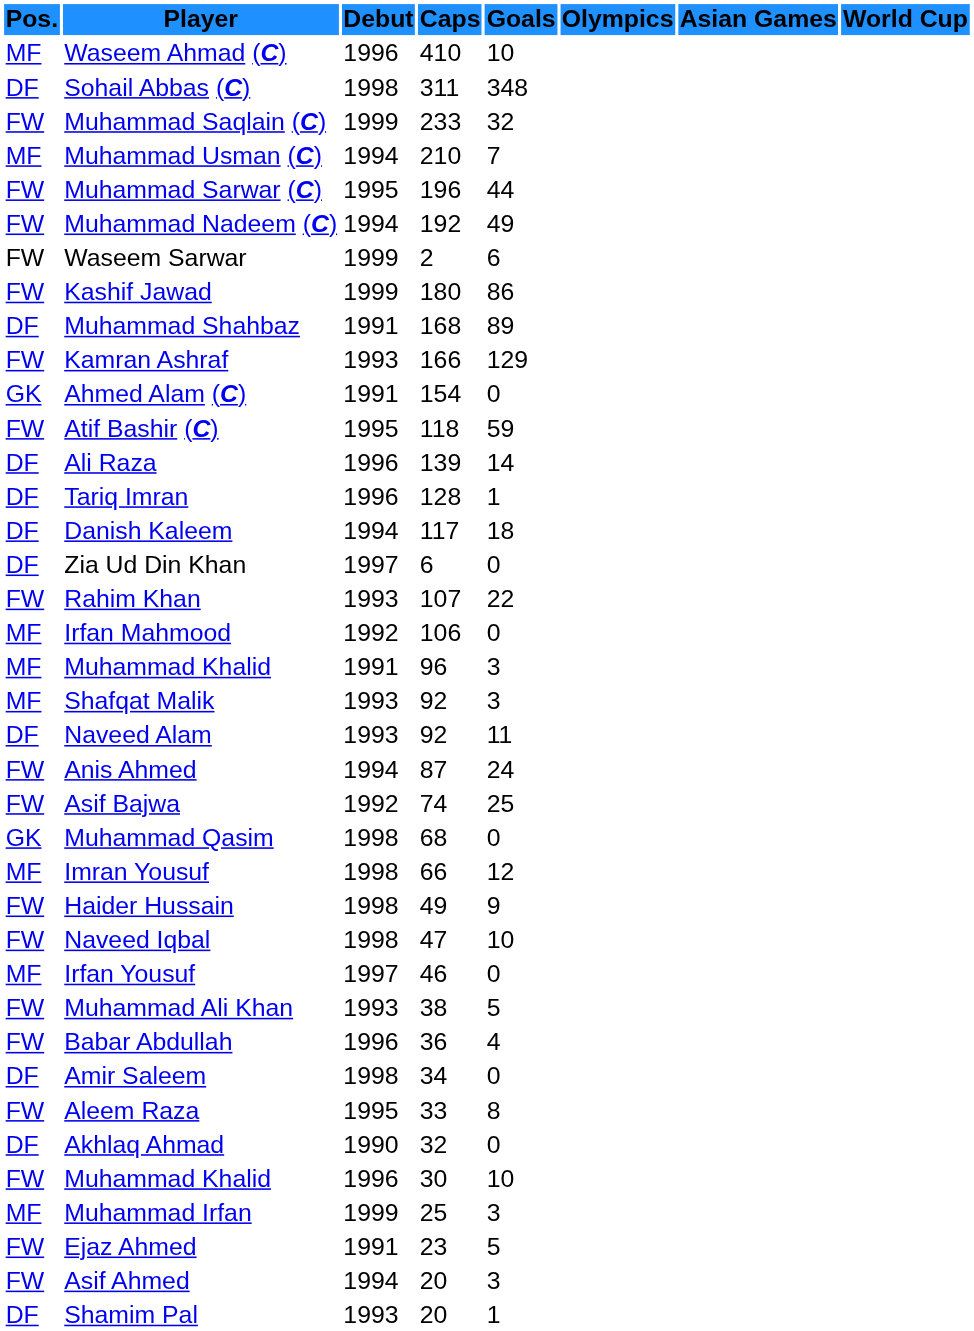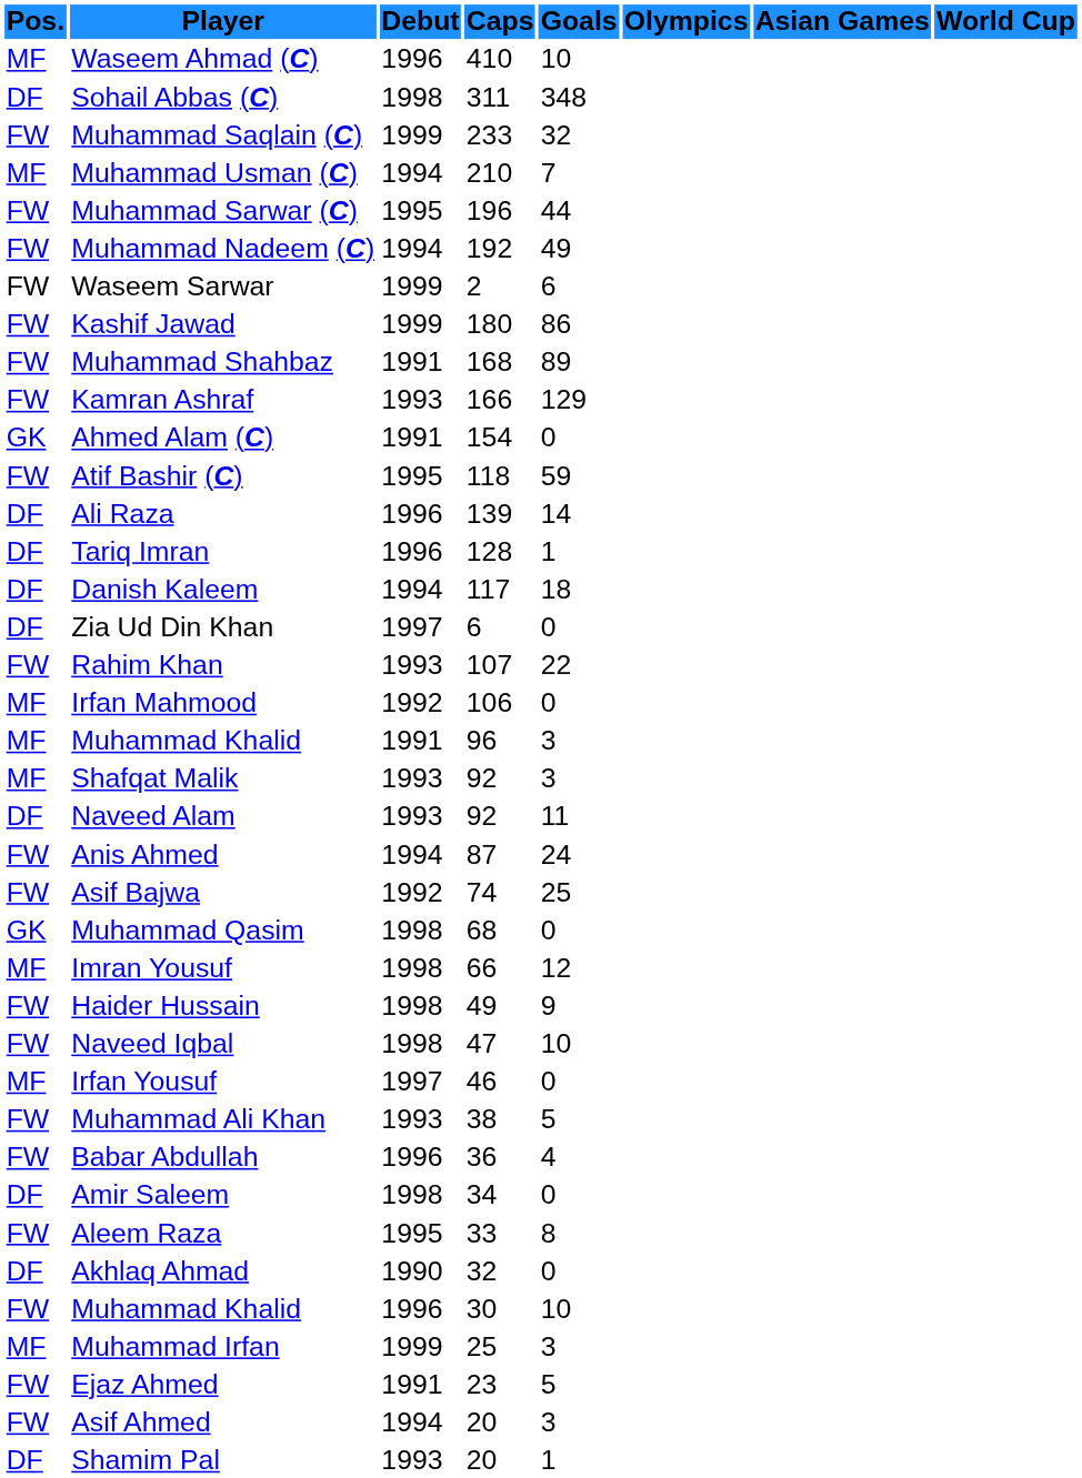Muhammad Shahbaz | Pos.: DF -> FW
